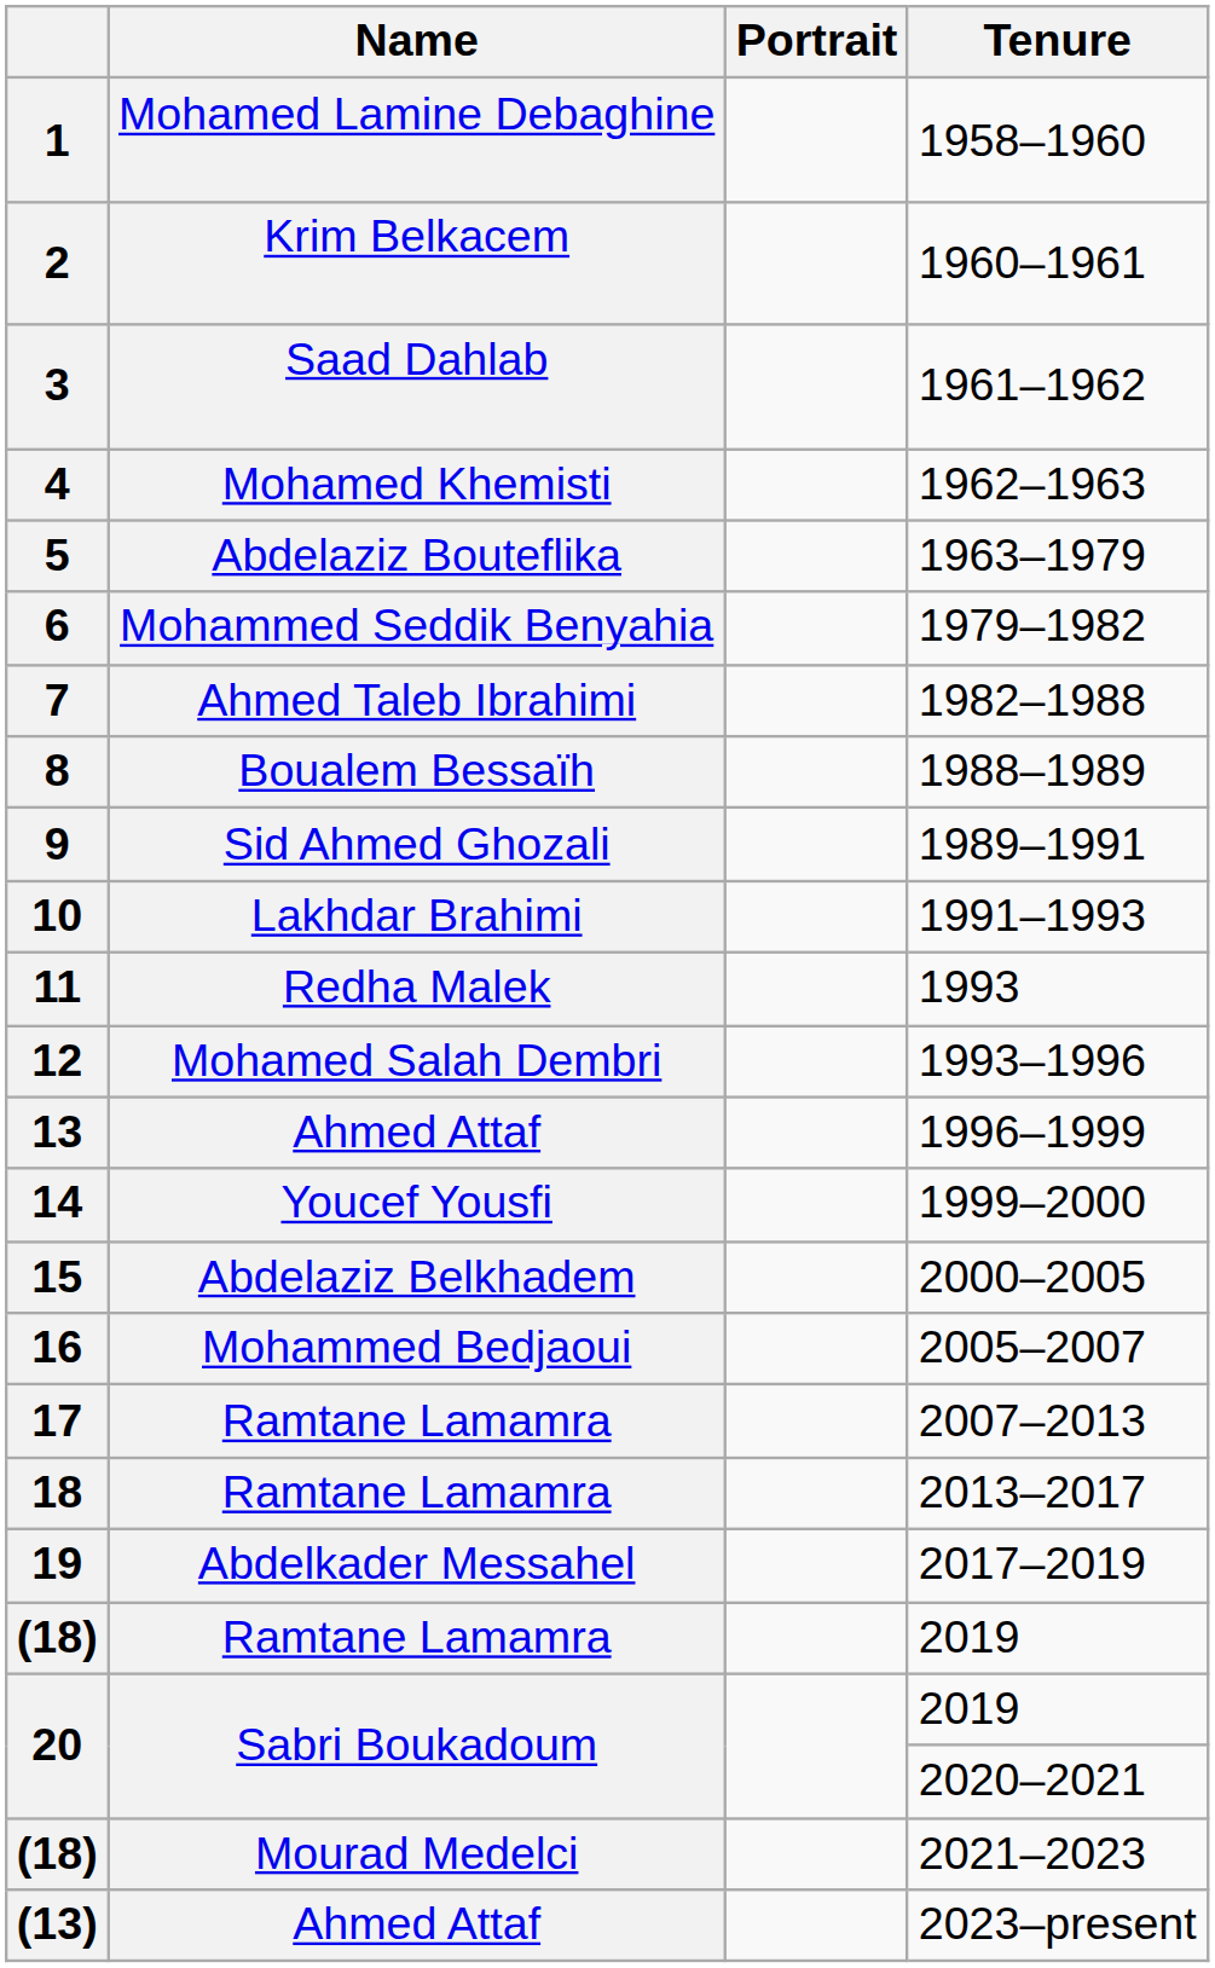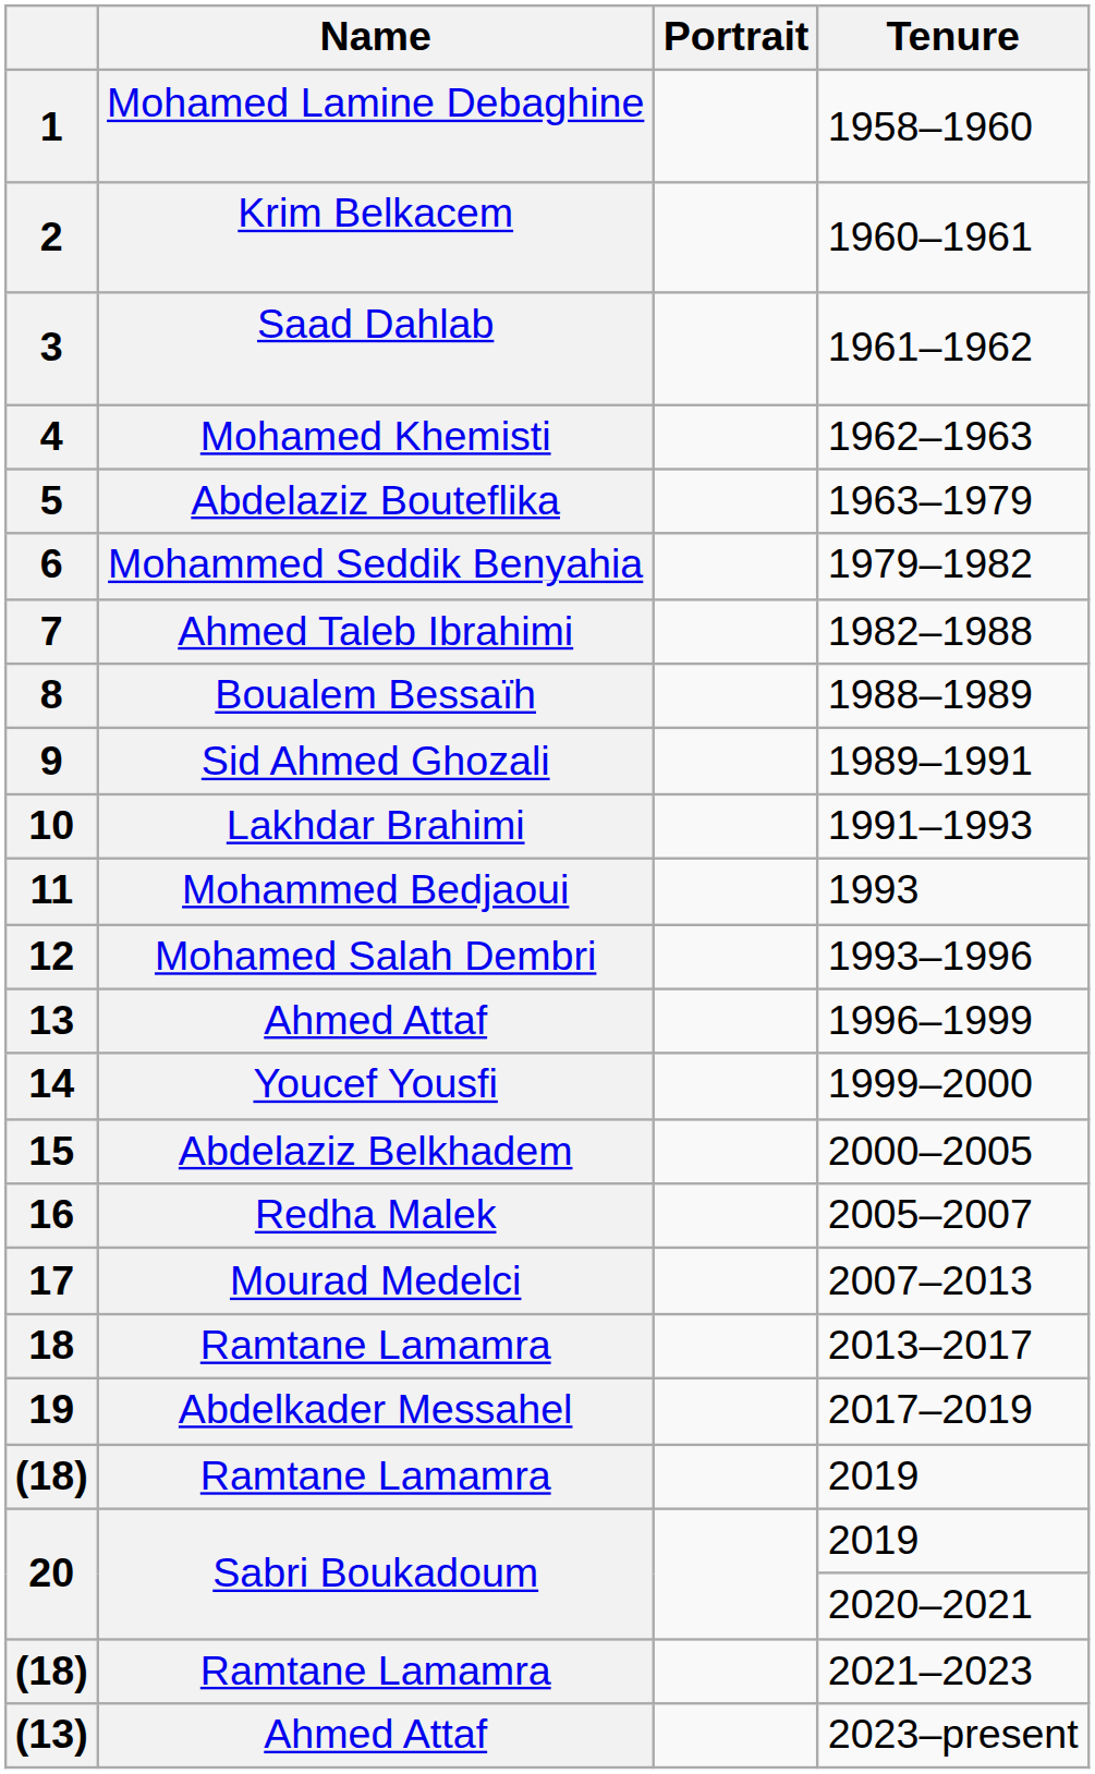11 | Name: Redha Malek -> Mohammed Bedjaoui
16 | Name: Mohammed Bedjaoui -> Redha Malek
17 | Name: Ramtane Lamamra -> Mourad Medelci
(18) / 2021–2023 | Name: Mourad Medelci -> Ramtane Lamamra
